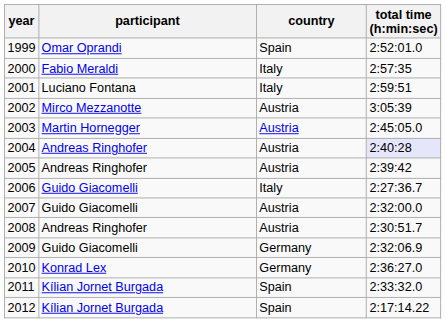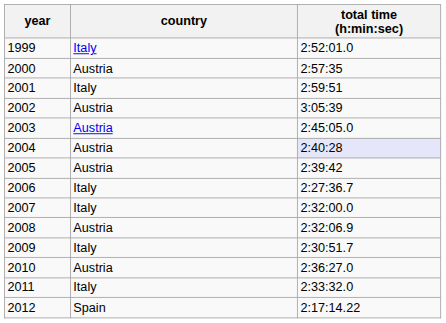- column: participant | Omar Oprandi | Fabio Meraldi | Luciano Fontana | Mirco Mezzanotte | Martin Hornegger | Andreas Ringhofer | Andreas Ringhofer | Guido Giacomelli | Guido Giacomelli | Andreas Ringhofer | Guido Giacomelli | Konrad Lex | Kílian Jornet Burgada | Kílian Jornet Burgada
1999 | country: Spain -> Italy
2000 | country: Italy -> Austria
2007 | country: Austria -> Italy
2008 | total time (h:min:sec): 2:30:51.7 -> 2:32:06.9
2009 | country: Germany -> Italy
2009 | total time (h:min:sec): 2:32:06.9 -> 2:30:51.7
2010 | country: Germany -> Austria
2011 | country: Spain -> Italy
